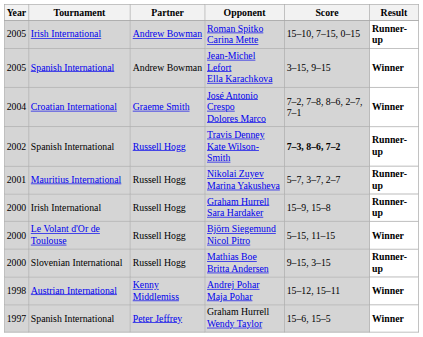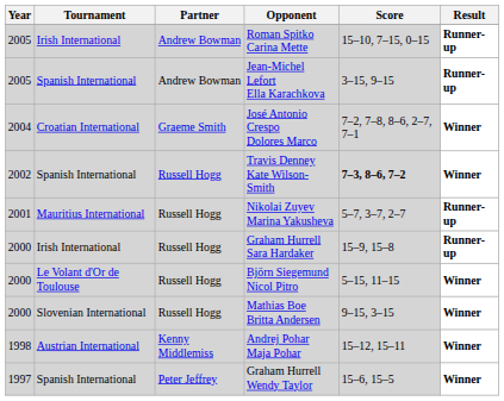Jean-Michel Lefort Ella Karachkova | Result: Winner -> Runner-up
Travis Denney Kate Wilson-Smith | Result: Runner-up -> Winner
Mathias Boe Britta Andersen | Result: Runner-up -> Winner
